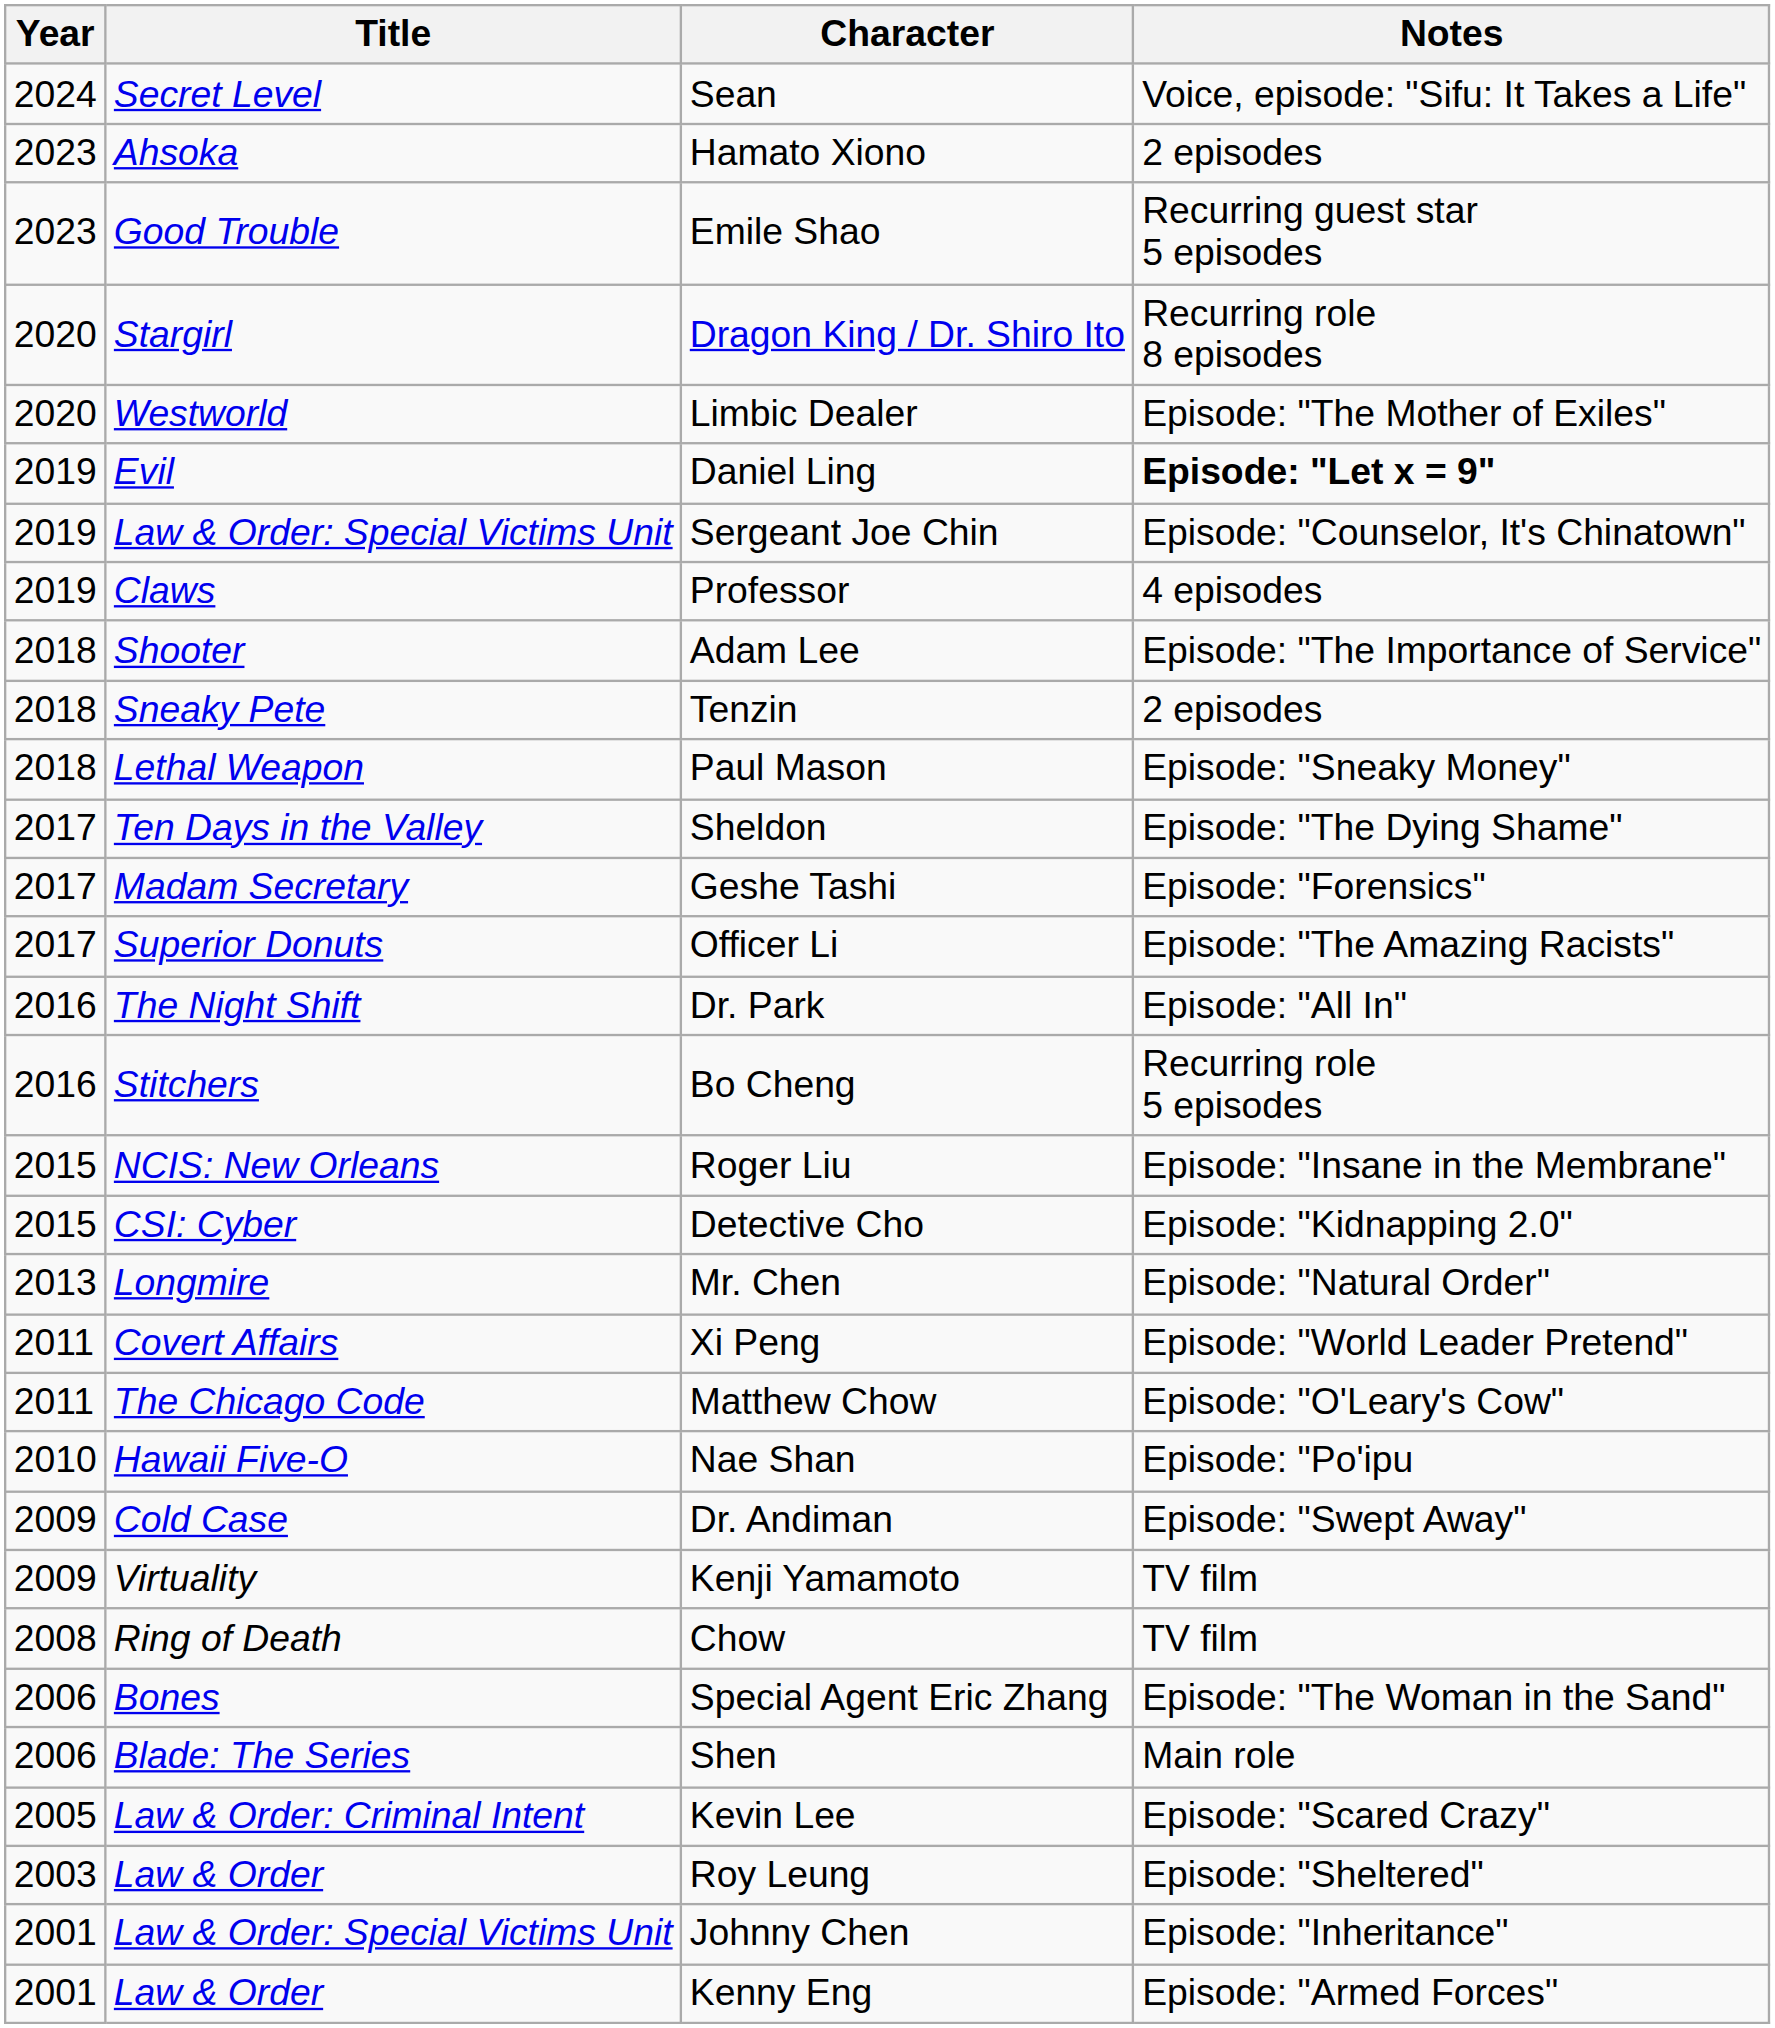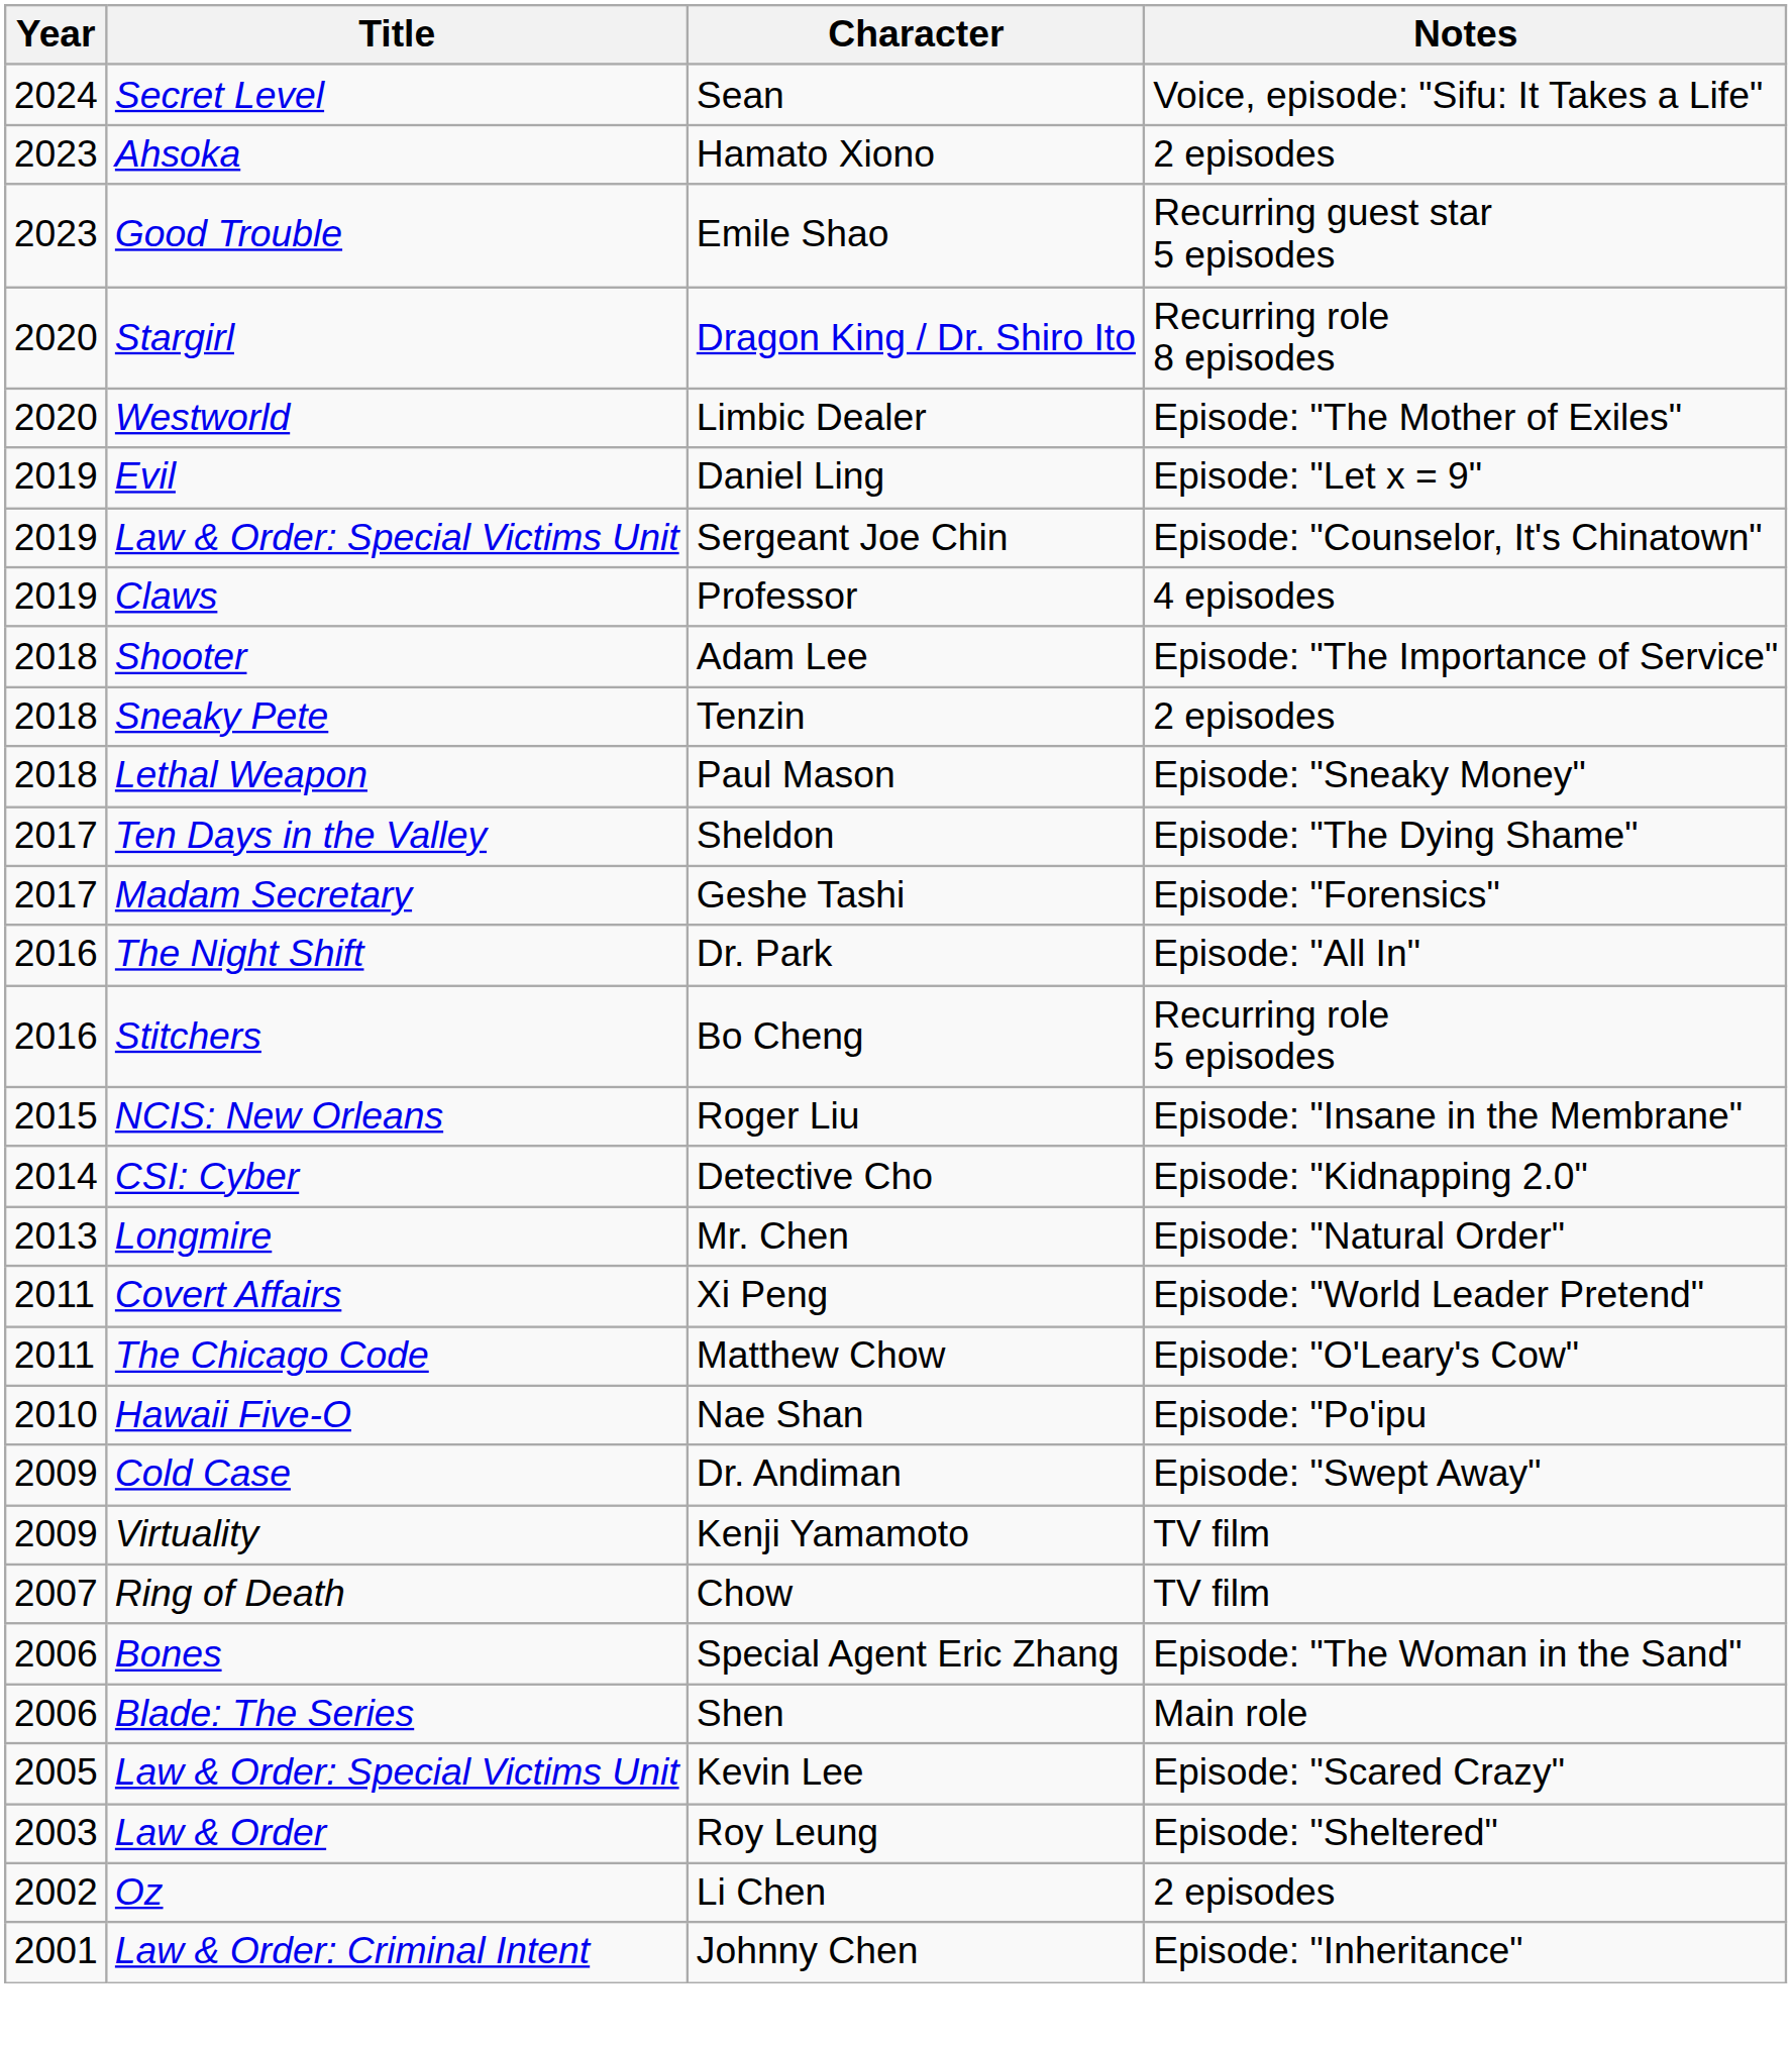Daniel Ling | Notes: bold -> normal
- row: 2017 | Superior Donuts | Officer Li | Episode: "The Amazing Racists"
Detective Cho | Year: 2015 -> 2014
Chow | Year: 2008 -> 2007
Kevin Lee | Title: Law & Order: Criminal Intent -> Law & Order: Special Victims Unit
+ row: 2002 | Oz | Li Chen | 2 episodes
Johnny Chen | Title: Law & Order: Special Victims Unit -> Law & Order: Criminal Intent
- row: 2001 | Law & Order | Kenny Eng | Episode: "Armed Forces"
